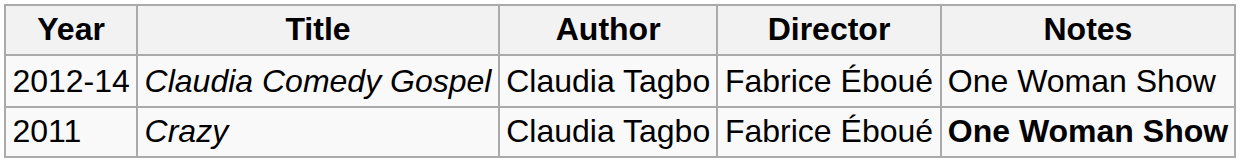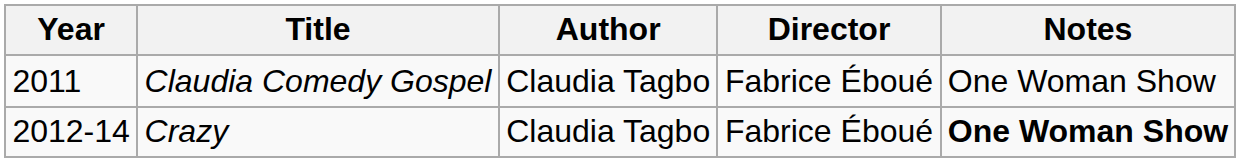Claudia Comedy Gospel | Year: 2012-14 -> 2011
Crazy | Year: 2011 -> 2012-14
